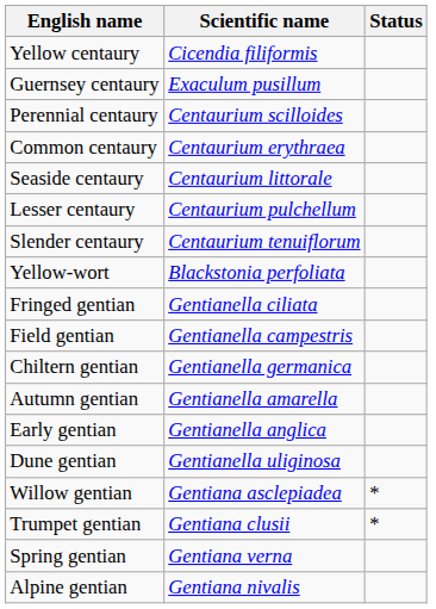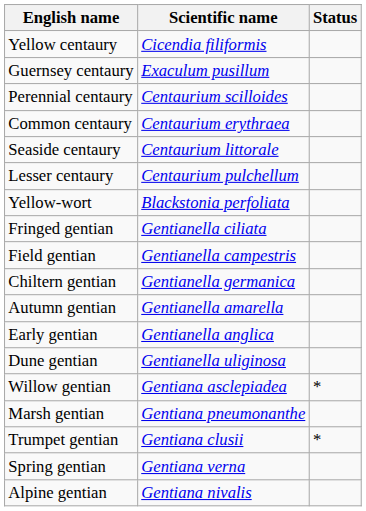- row: Slender centaury | Centaurium tenuiflorum
+ row: Marsh gentian | Gentiana pneumonanthe
